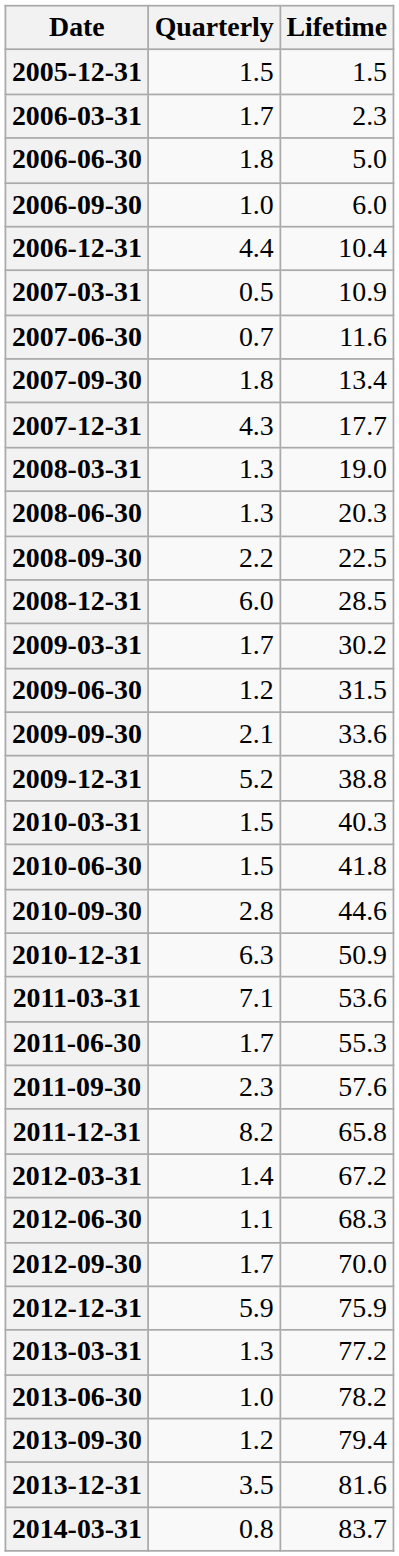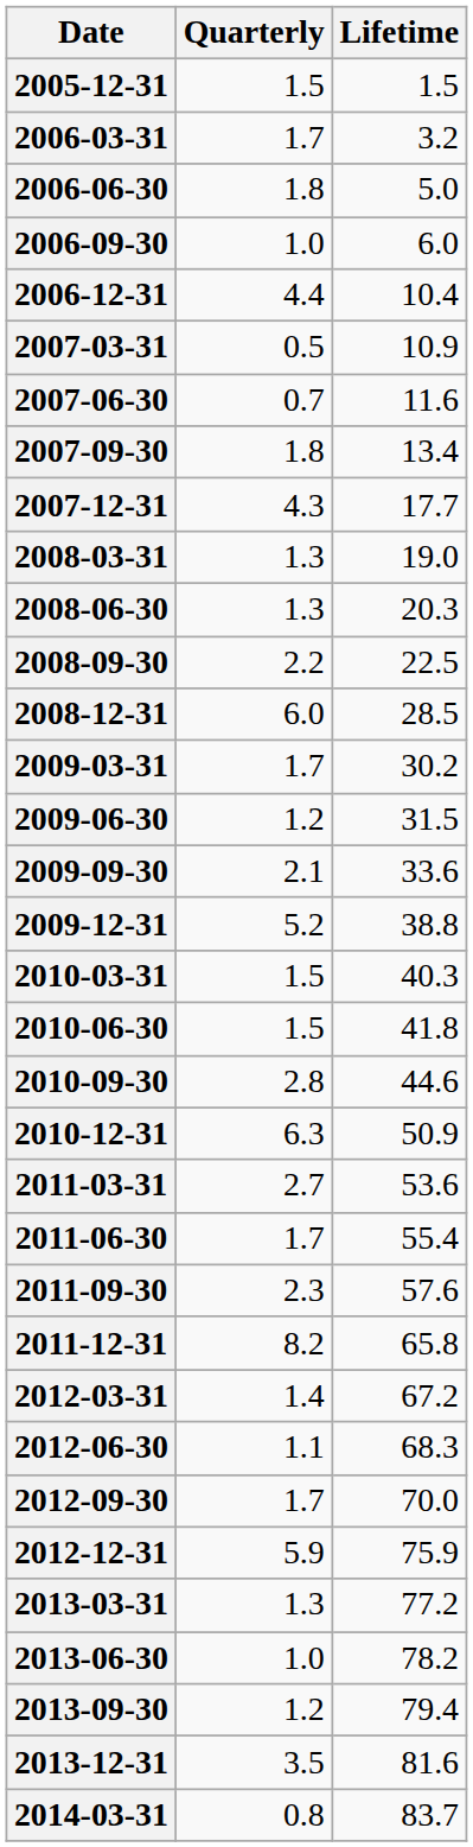2006-03-31 | Lifetime: 2.3 -> 3.2
2011-03-31 | Quarterly: 7.1 -> 2.7
2011-06-30 | Lifetime: 55.3 -> 55.4
